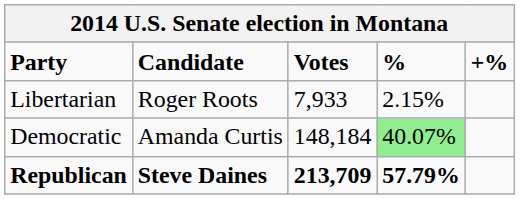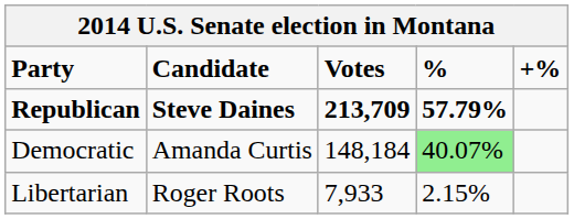rows swapped: Republican <-> Libertarian
